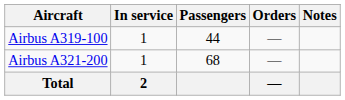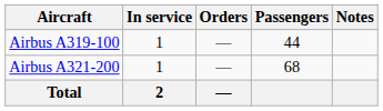columns swapped: Orders <-> Passengers
